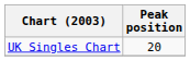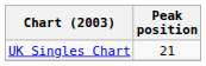UK Singles Chart | Peak position: 20 -> 21
